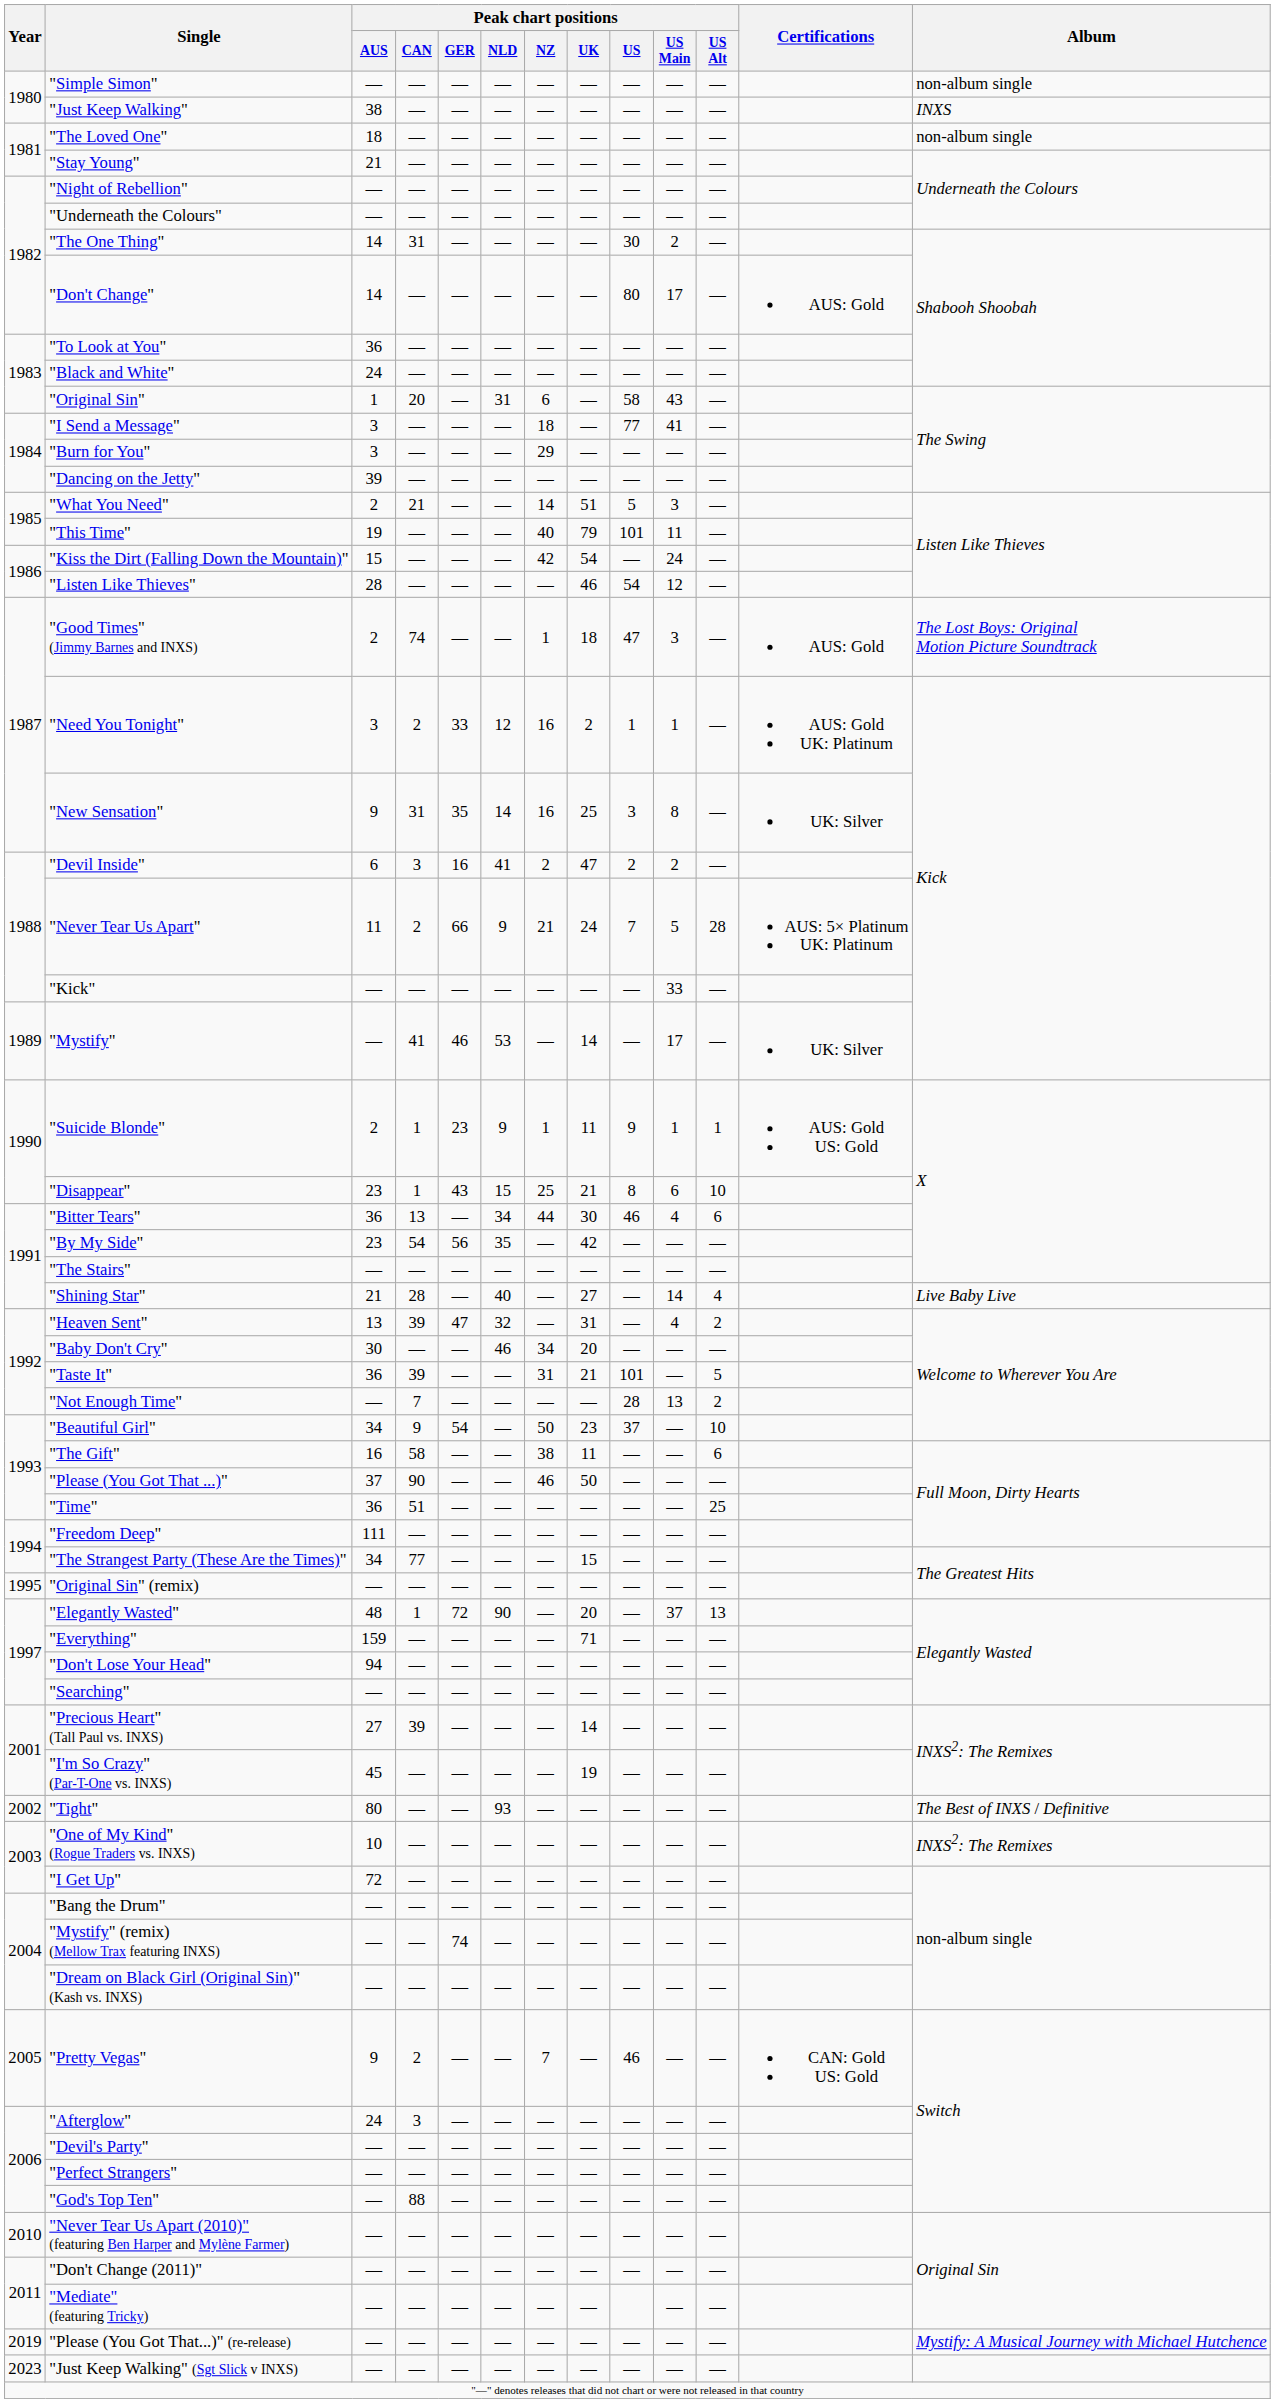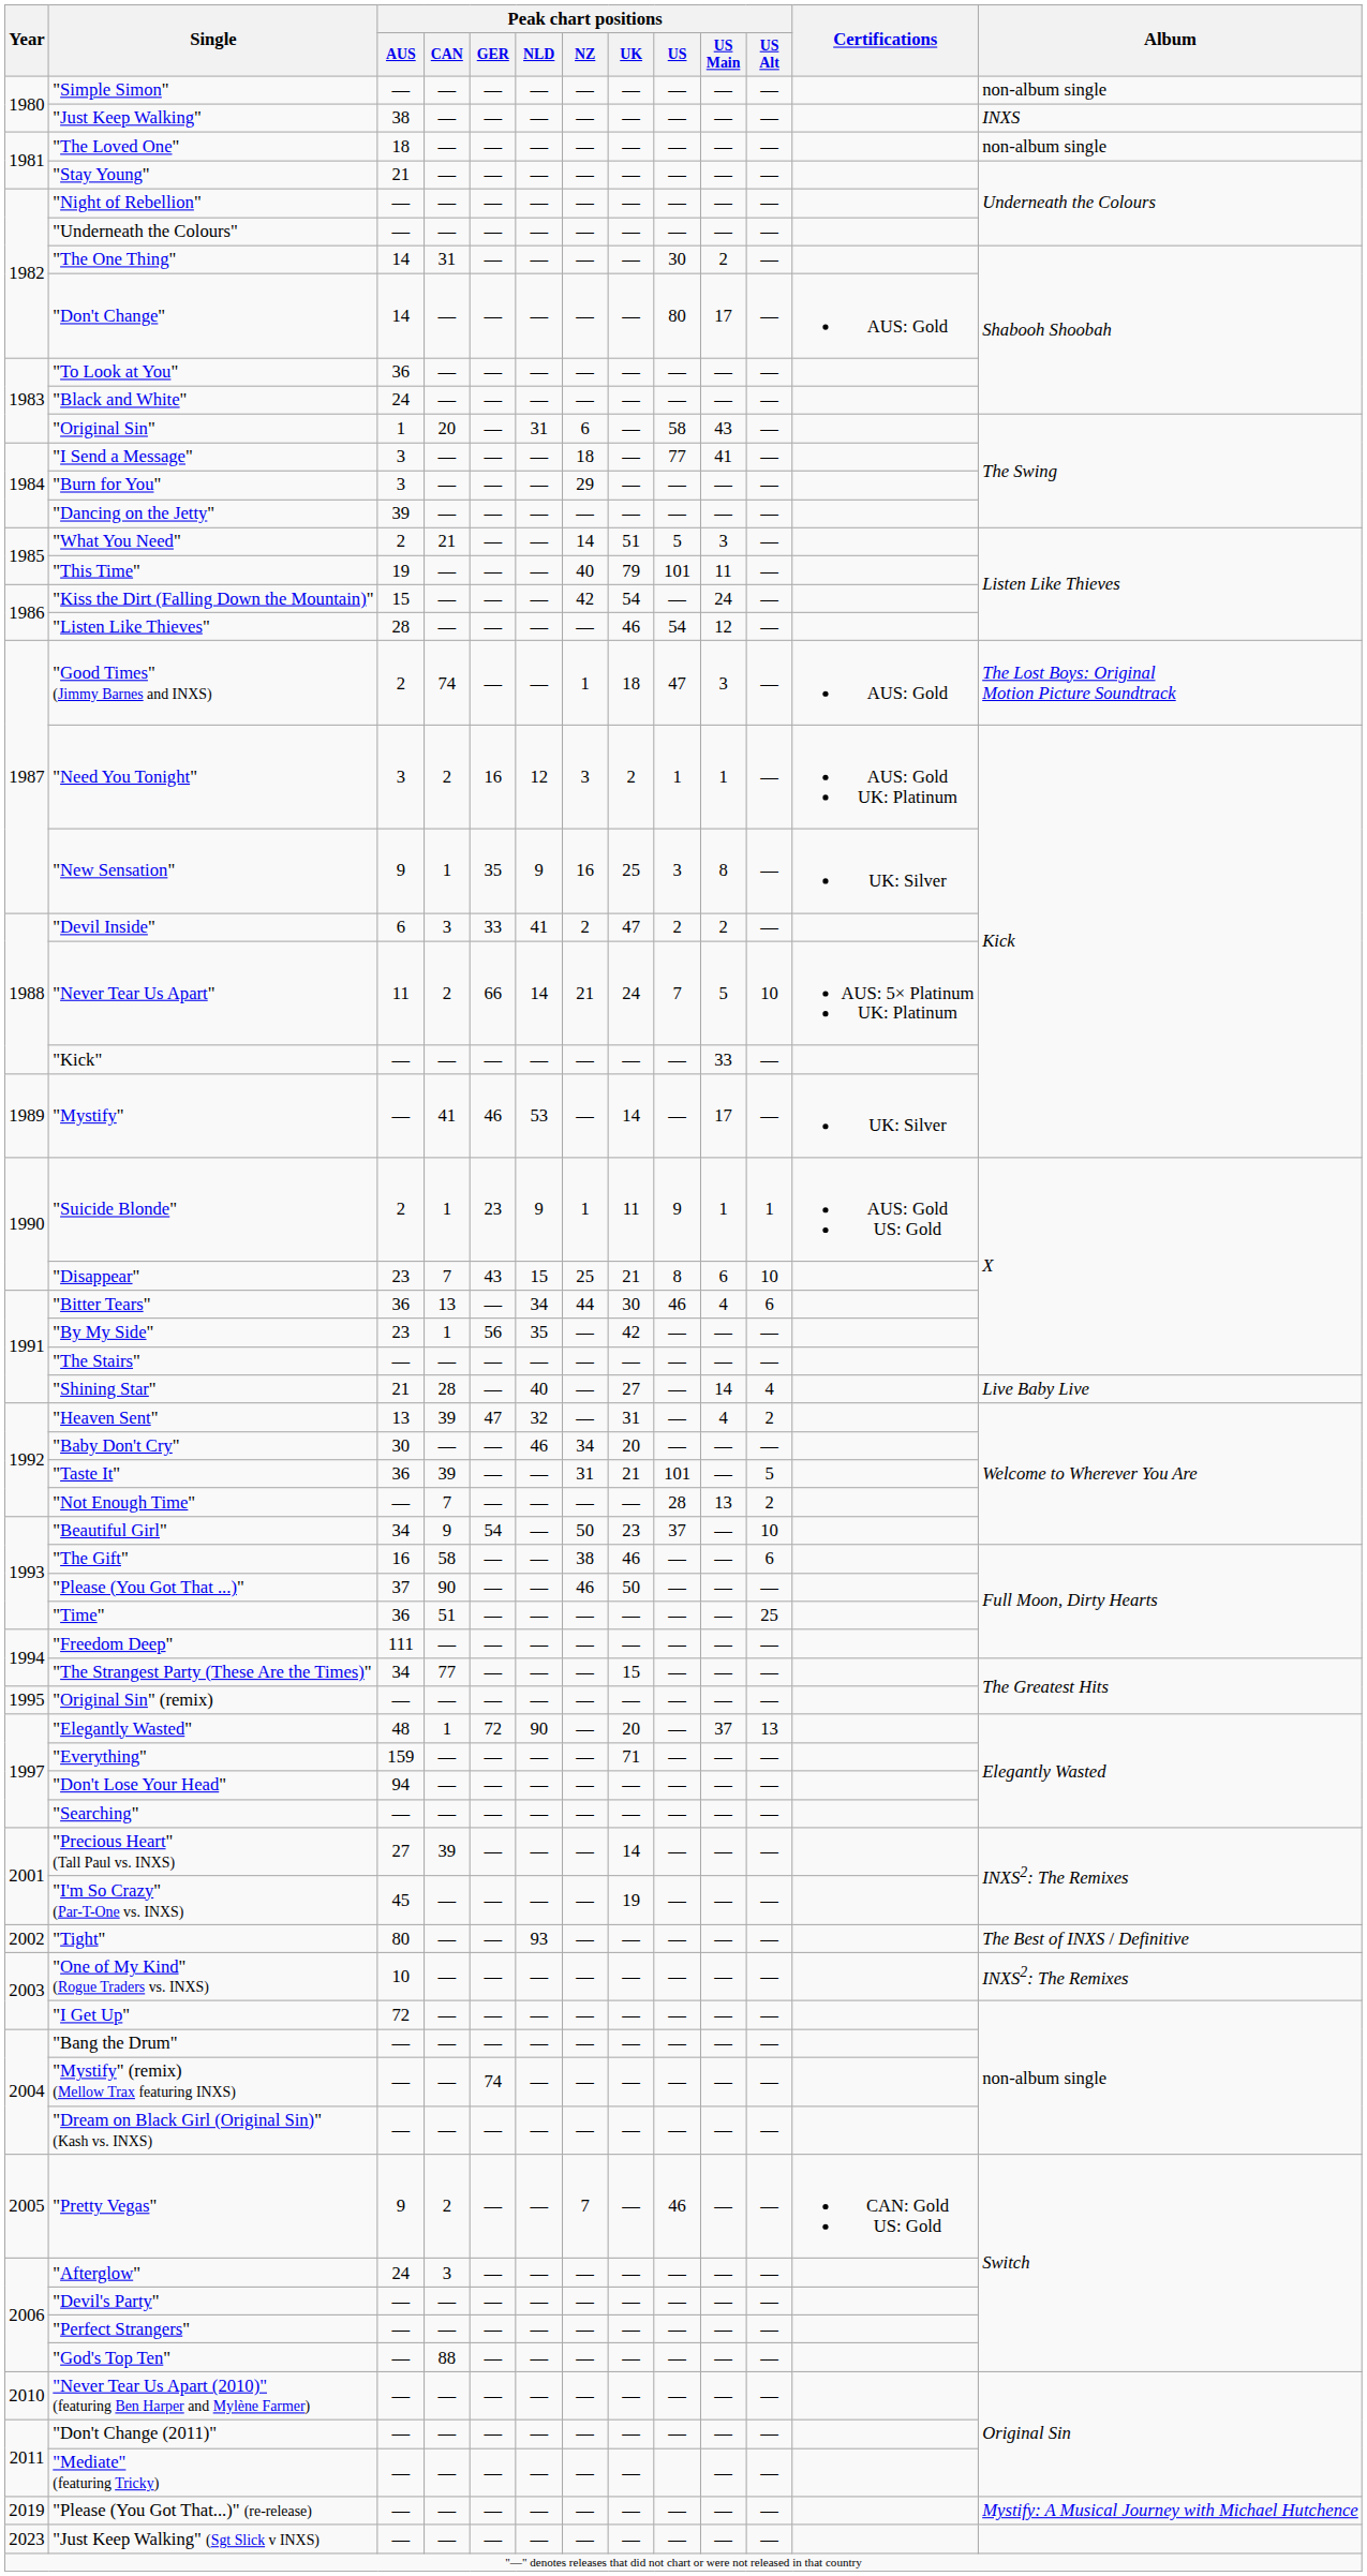"Need You Tonight" | Peak chart positions / GER: 33 -> 16
"Need You Tonight" | Peak chart positions / NZ: 16 -> 3
"New Sensation" | Peak chart positions / CAN: 31 -> 1
"New Sensation" | Peak chart positions / NLD: 14 -> 9
"Devil Inside" | Peak chart positions / GER: 16 -> 33
"Never Tear Us Apart" | Peak chart positions / NLD: 9 -> 14
"Never Tear Us Apart" | Peak chart positions / US Alt: 28 -> 10
"Disappear" | Peak chart positions / CAN: 1 -> 7
"By My Side" | Peak chart positions / CAN: 54 -> 1
"The Gift" | Peak chart positions / UK: 11 -> 46
